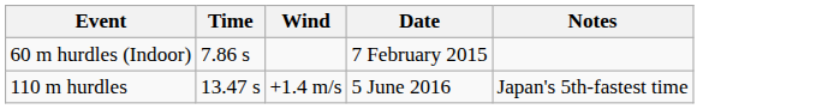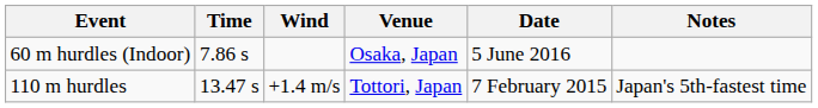+ column: Venue | Osaka, Japan | Tottori, Japan
60 m hurdles (Indoor) | Date: 7 February 2015 -> 5 June 2016
110 m hurdles | Date: 5 June 2016 -> 7 February 2015
